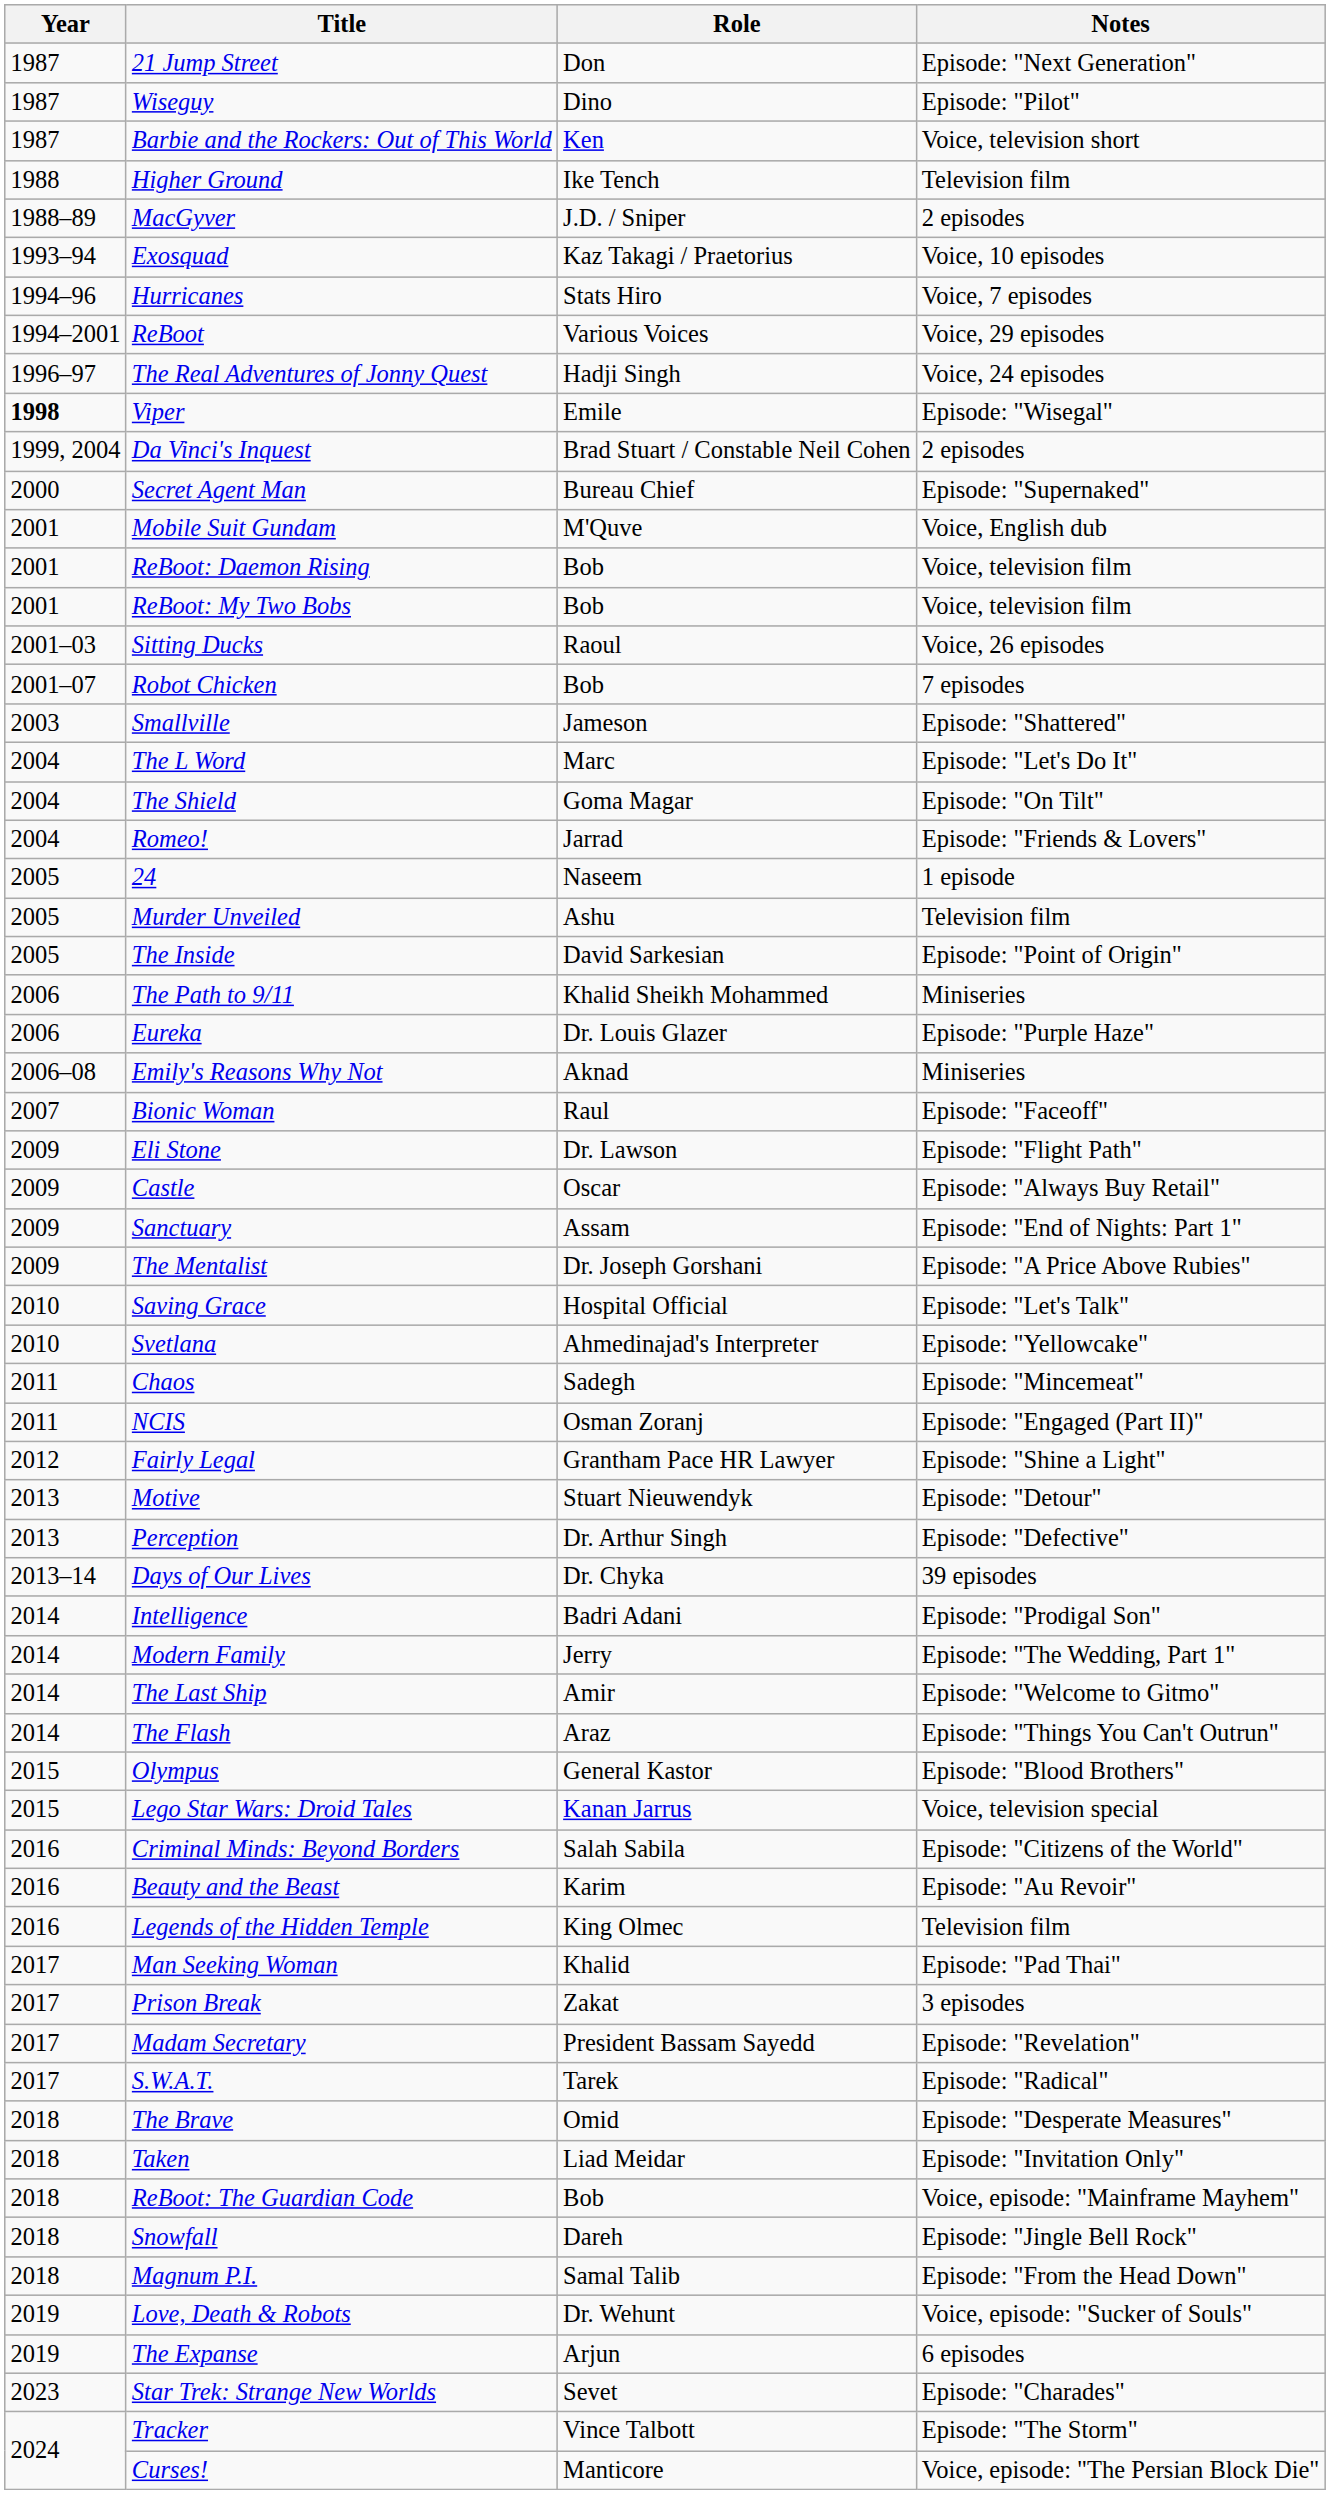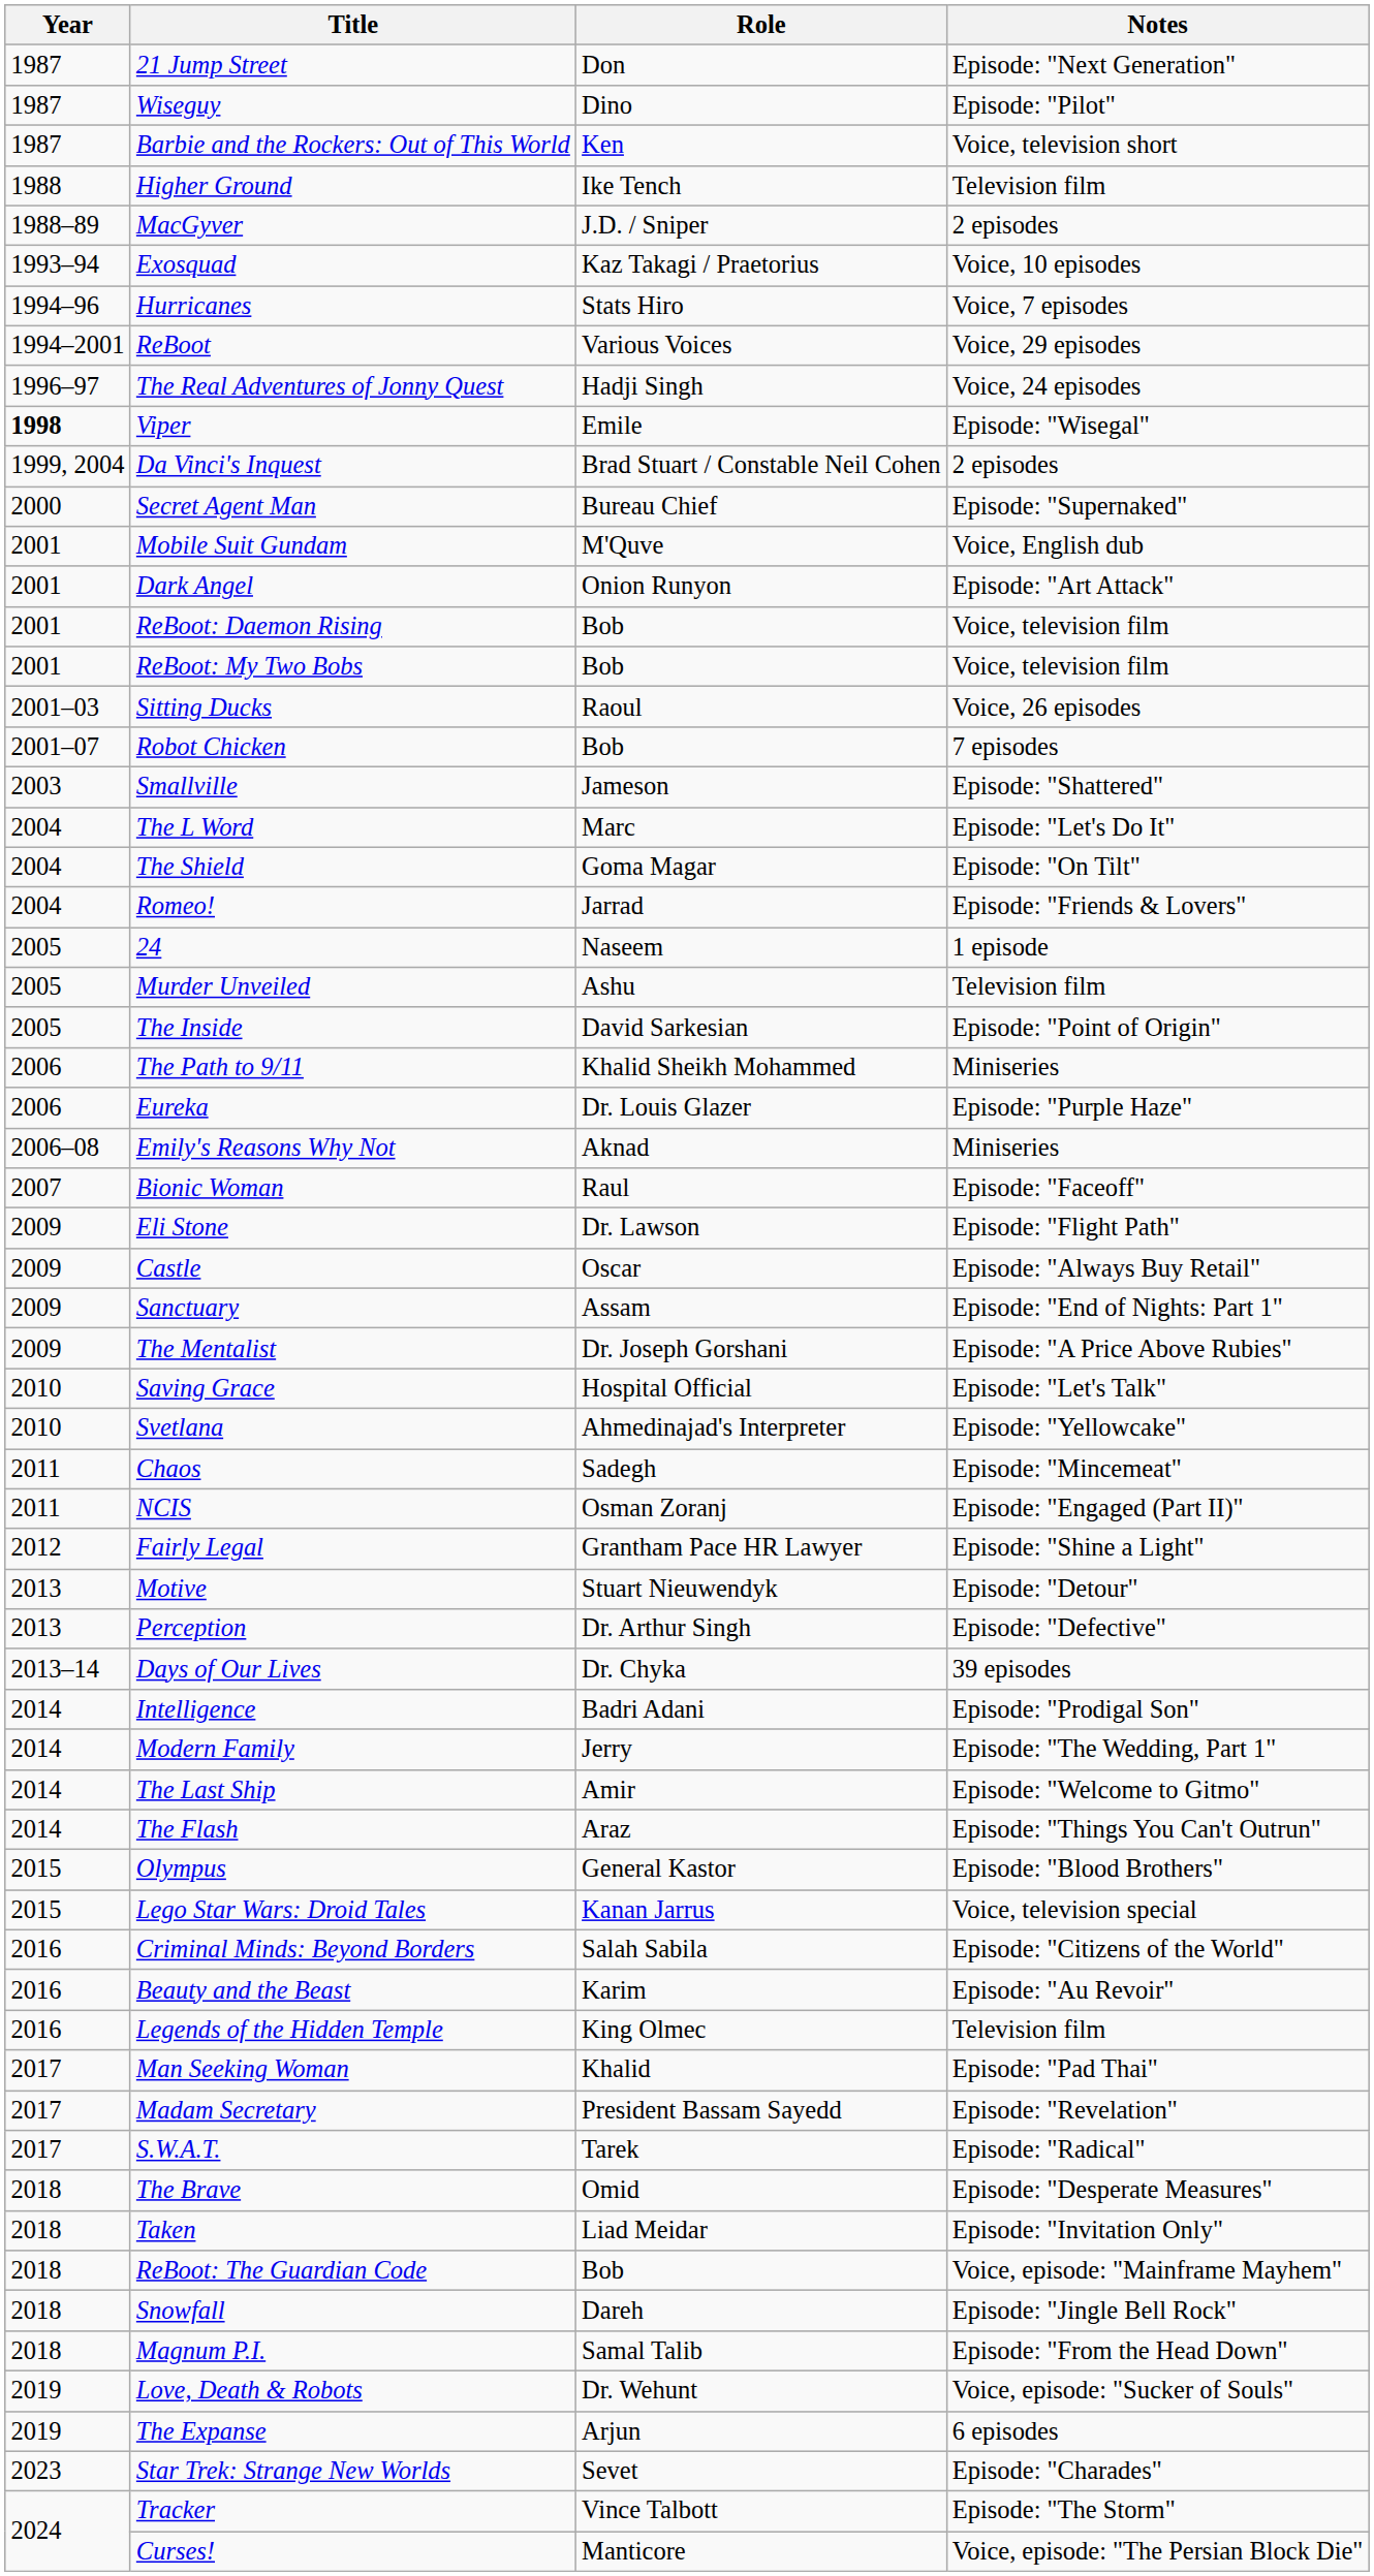+ row: 2001 | Dark Angel | Onion Runyon | Episode: "Art Attack"
- row: 2017 | Prison Break | Zakat | 3 episodes
